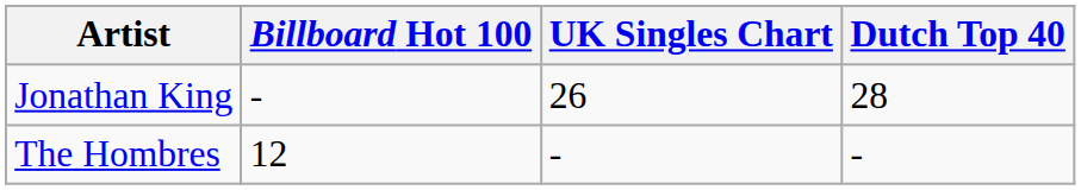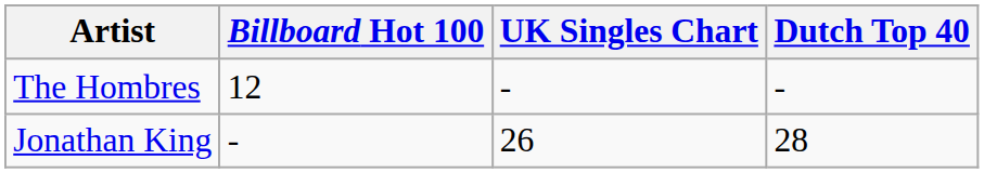rows swapped: The Hombres <-> Jonathan King
